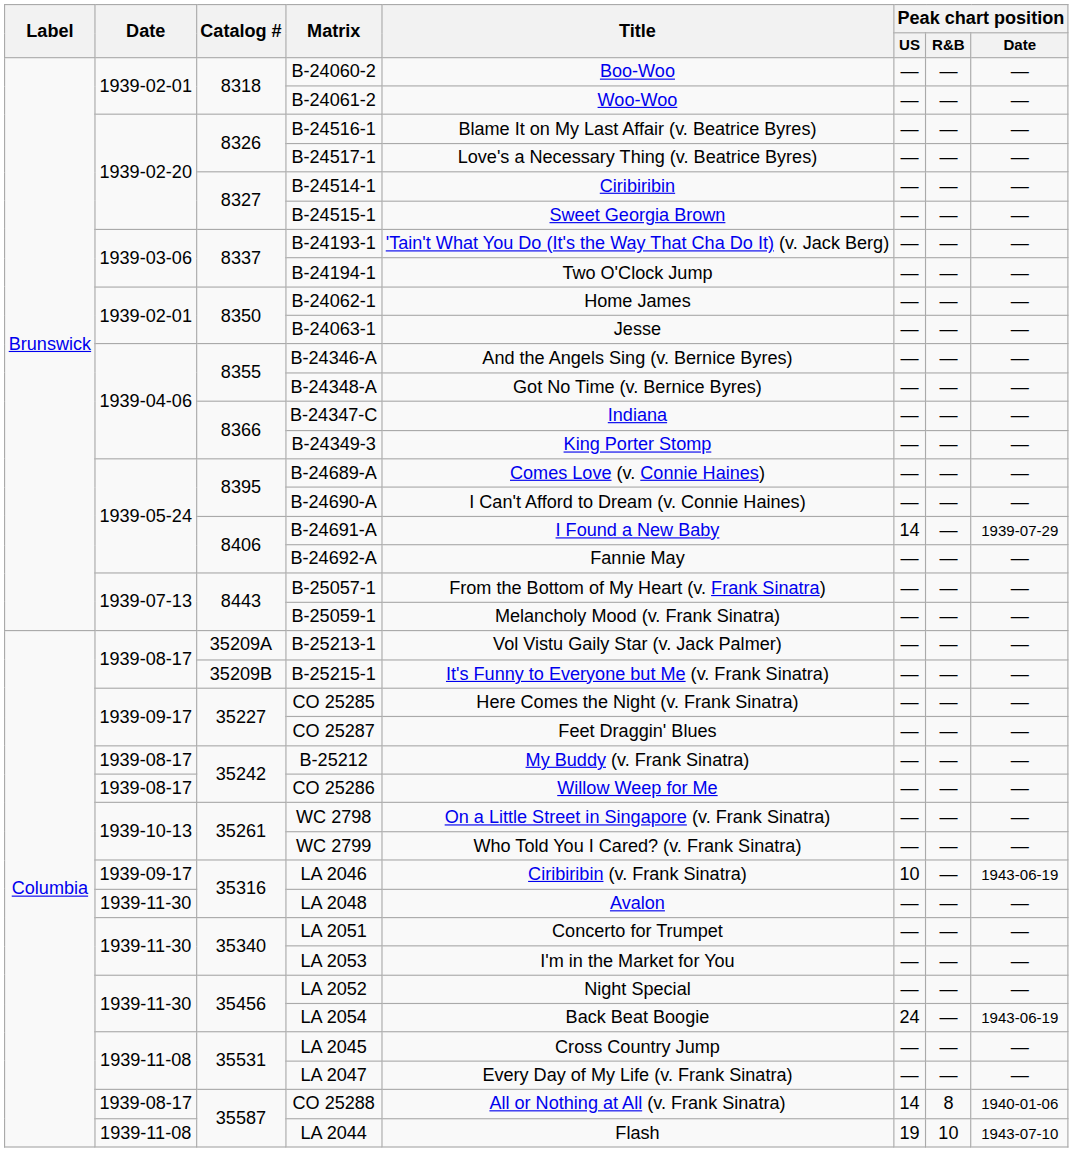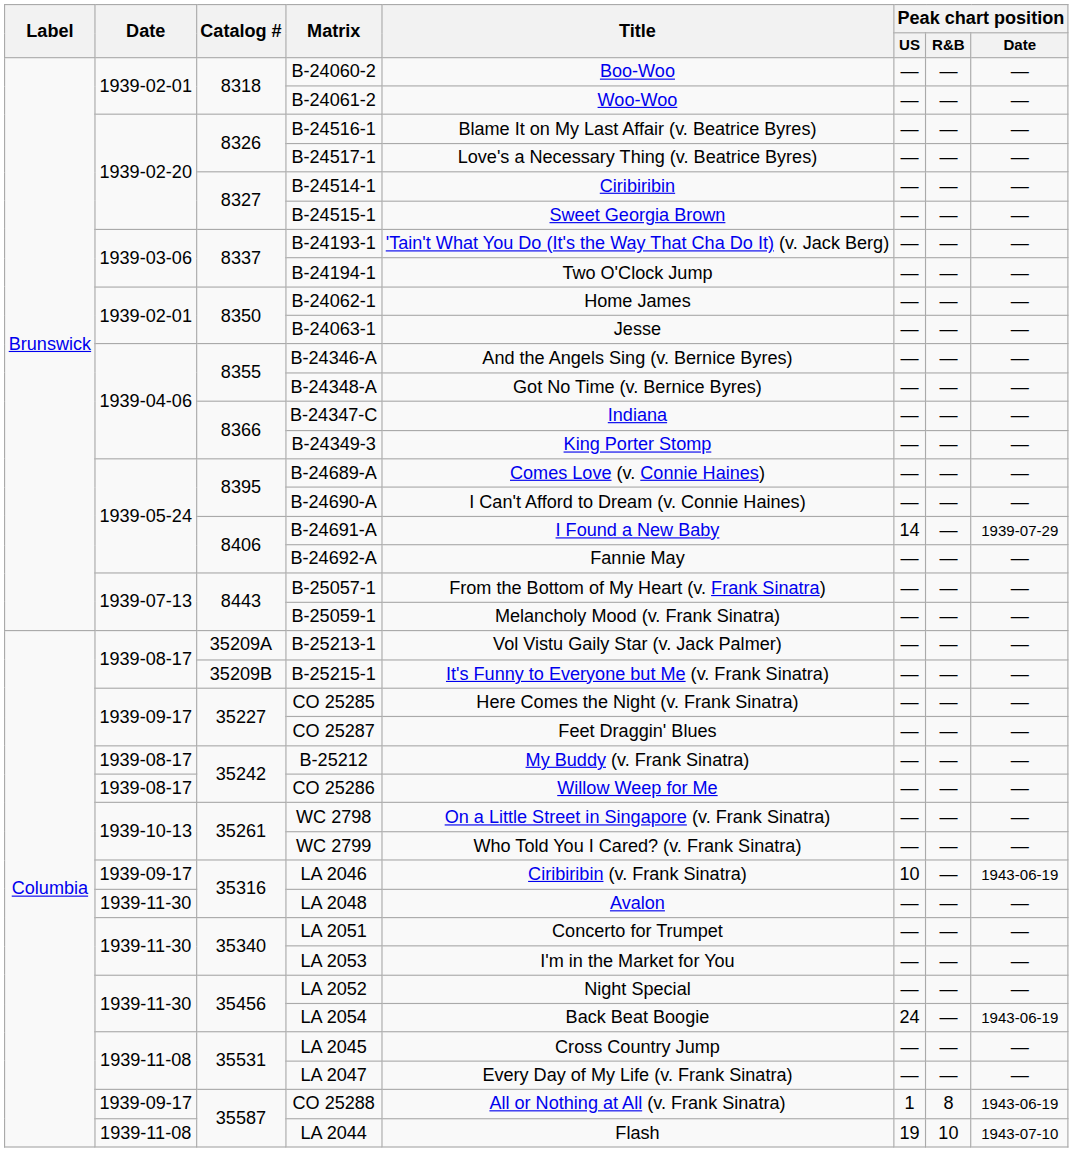CO 25288 | Date: 1939-08-17 -> 1939-09-17
CO 25288 | Peak chart position / US: 14 -> 1
CO 25288 | Peak chart position / Date: 1940-01-06 -> 1943-06-19
